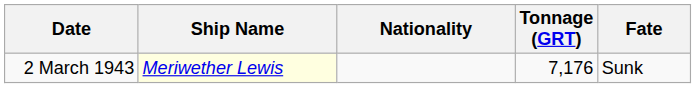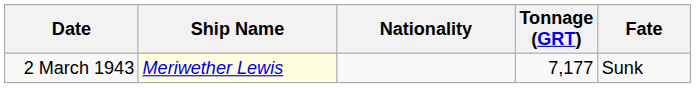2 March 1943 | Tonnage (GRT): 7,176 -> 7,177
